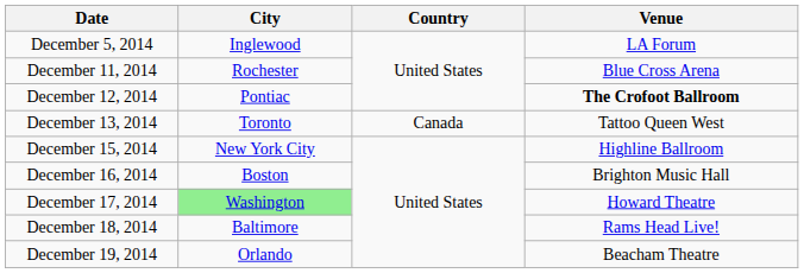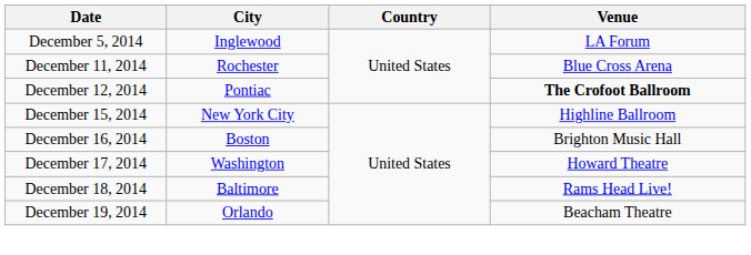- row: December 13, 2014 | Toronto | Canada | Tattoo Queen West
December 17, 2014 | City: lightgreen background -> no background
